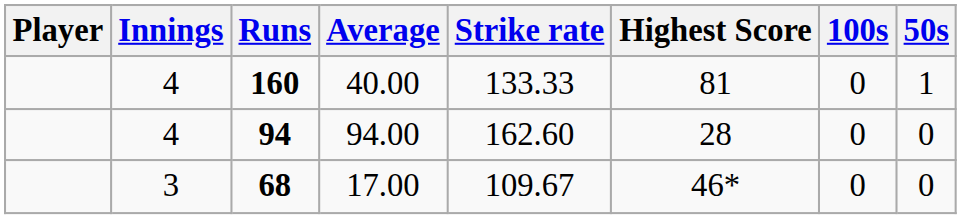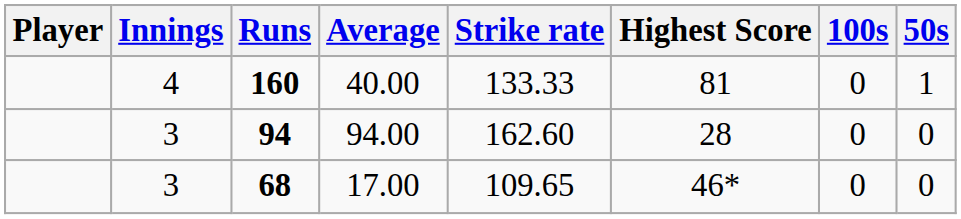94 | Innings: 4 -> 3
68 | Strike rate: 109.67 -> 109.65
